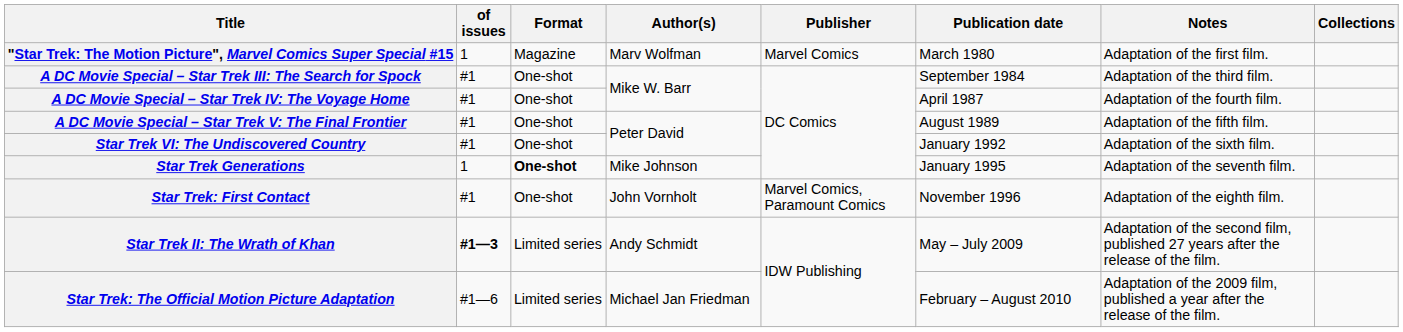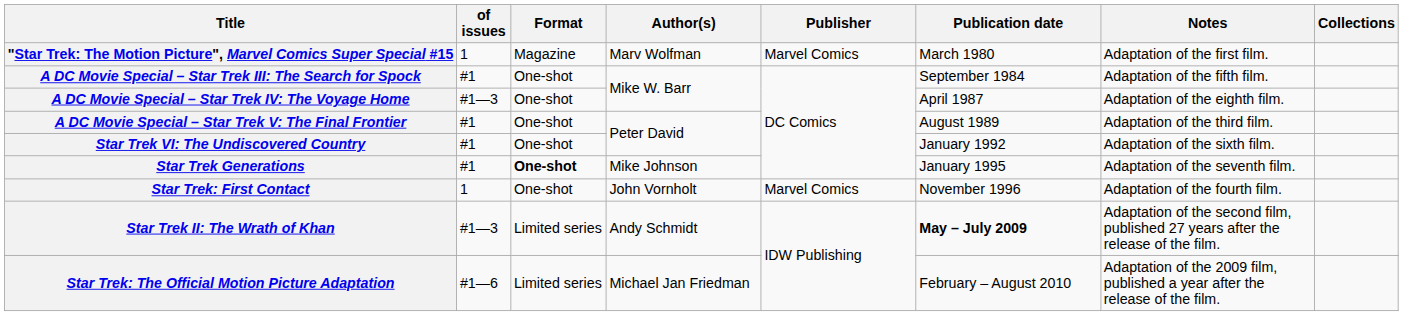A DC Movie Special – Star Trek III: The Search for Spock | Notes: Adaptation of the third film. -> Adaptation of the fifth film.
A DC Movie Special – Star Trek IV: The Voyage Home | of issues: #1 -> #1—3
A DC Movie Special – Star Trek IV: The Voyage Home | Notes: Adaptation of the fourth film. -> Adaptation of the eighth film.
A DC Movie Special – Star Trek V: The Final Frontier | Notes: Adaptation of the fifth film. -> Adaptation of the third film.
Star Trek Generations | of issues: 1 -> #1
Star Trek: First Contact | of issues: #1 -> 1
Star Trek: First Contact | Publisher: Marvel Comics, Paramount Comics -> Marvel Comics
Star Trek: First Contact | Notes: Adaptation of the eighth film. -> Adaptation of the fourth film.
Star Trek II: The Wrath of Khan | of issues: bold -> normal
Star Trek II: The Wrath of Khan | Publication date: normal -> bold
